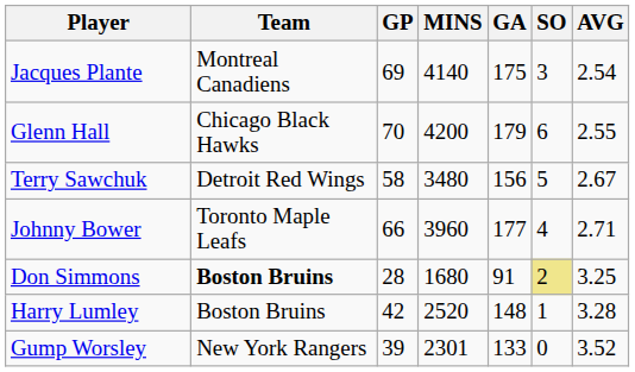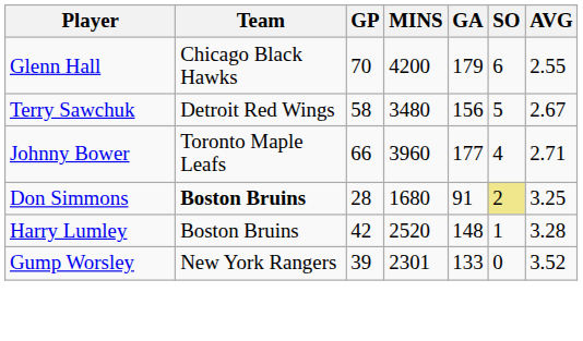- row: Jacques Plante | Montreal Canadiens | 69 | 4140 | 175 | 3 | 2.54
